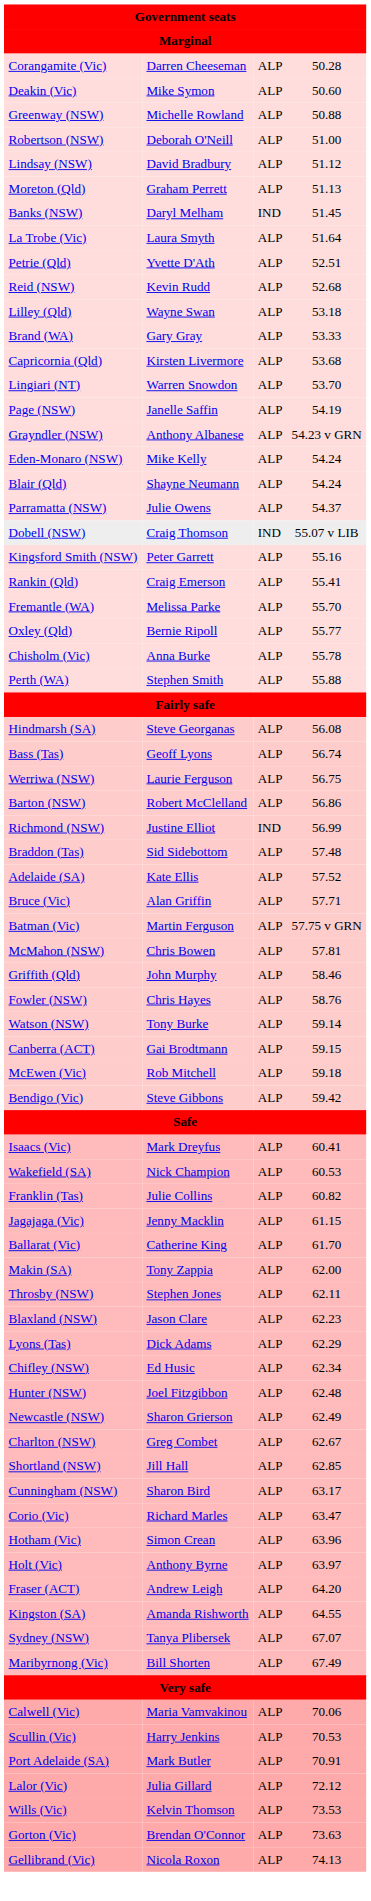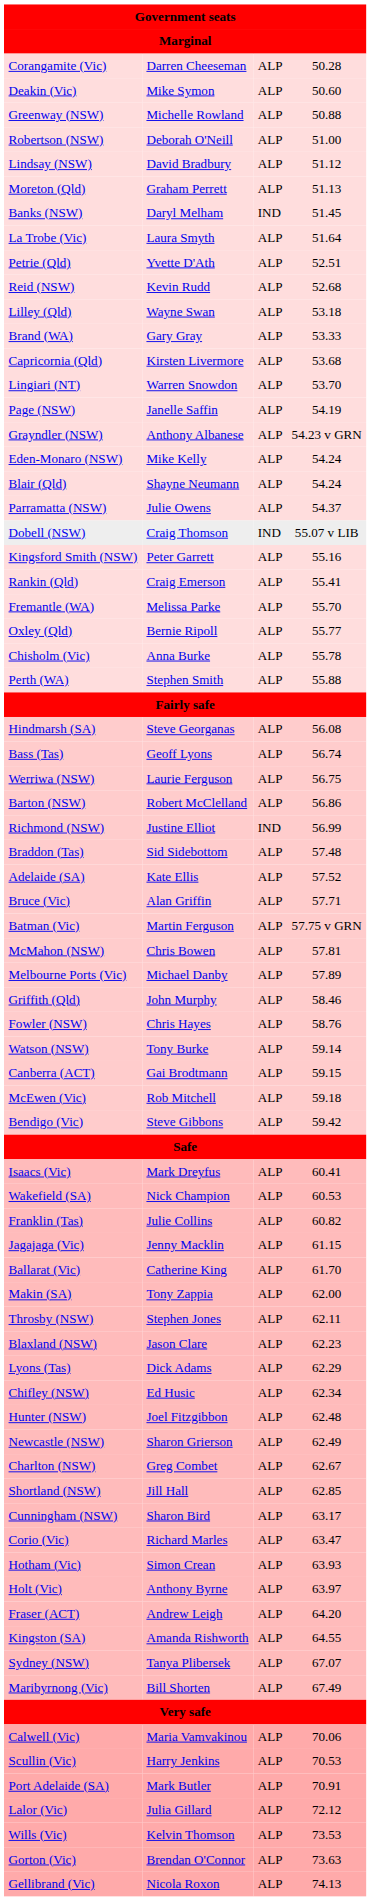+ row: Melbourne Ports (Vic) | Michael Danby | ALP | 57.89
Hotham (Vic) | column 4: 63.96 -> 63.93
